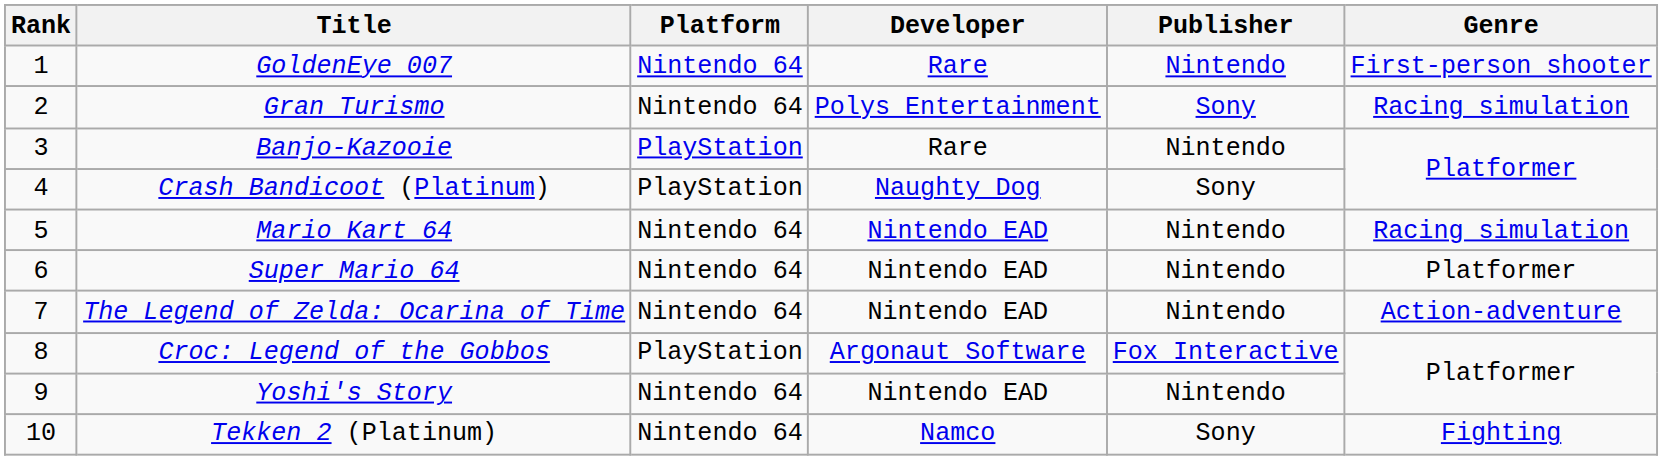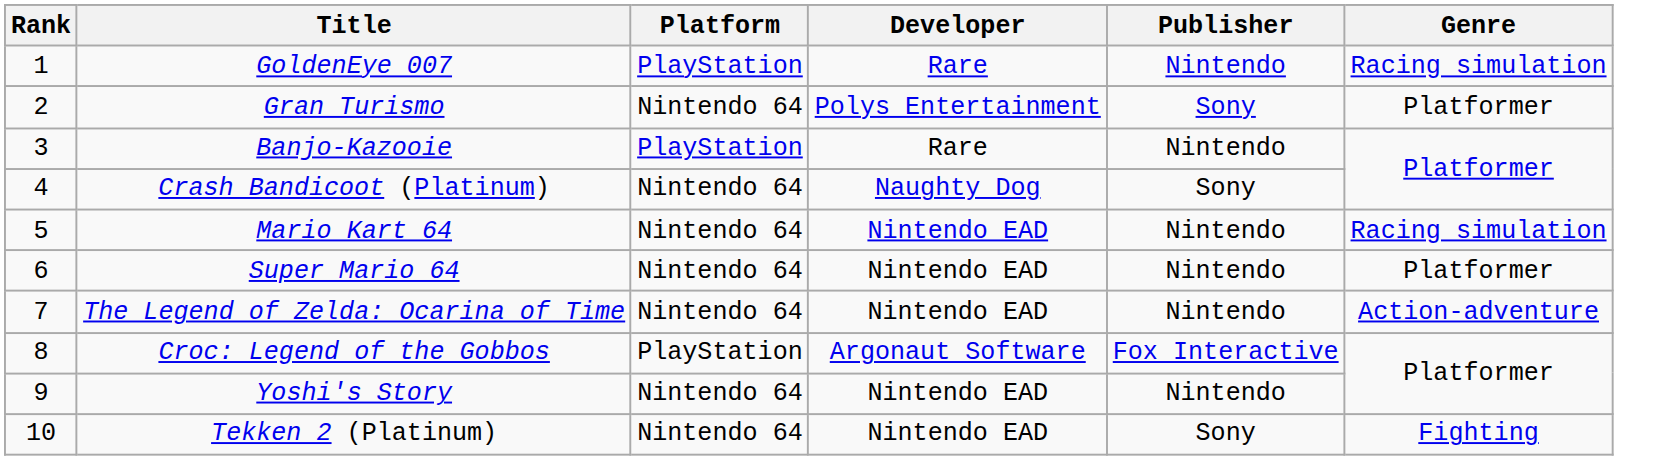GoldenEye 007 | Platform: Nintendo 64 -> PlayStation
GoldenEye 007 | Genre: First-person shooter -> Racing simulation
Gran Turismo | Genre: Racing simulation -> Platformer
Crash Bandicoot (Platinum) | Platform: PlayStation -> Nintendo 64
Tekken 2 (Platinum) | Developer: Namco -> Nintendo EAD
